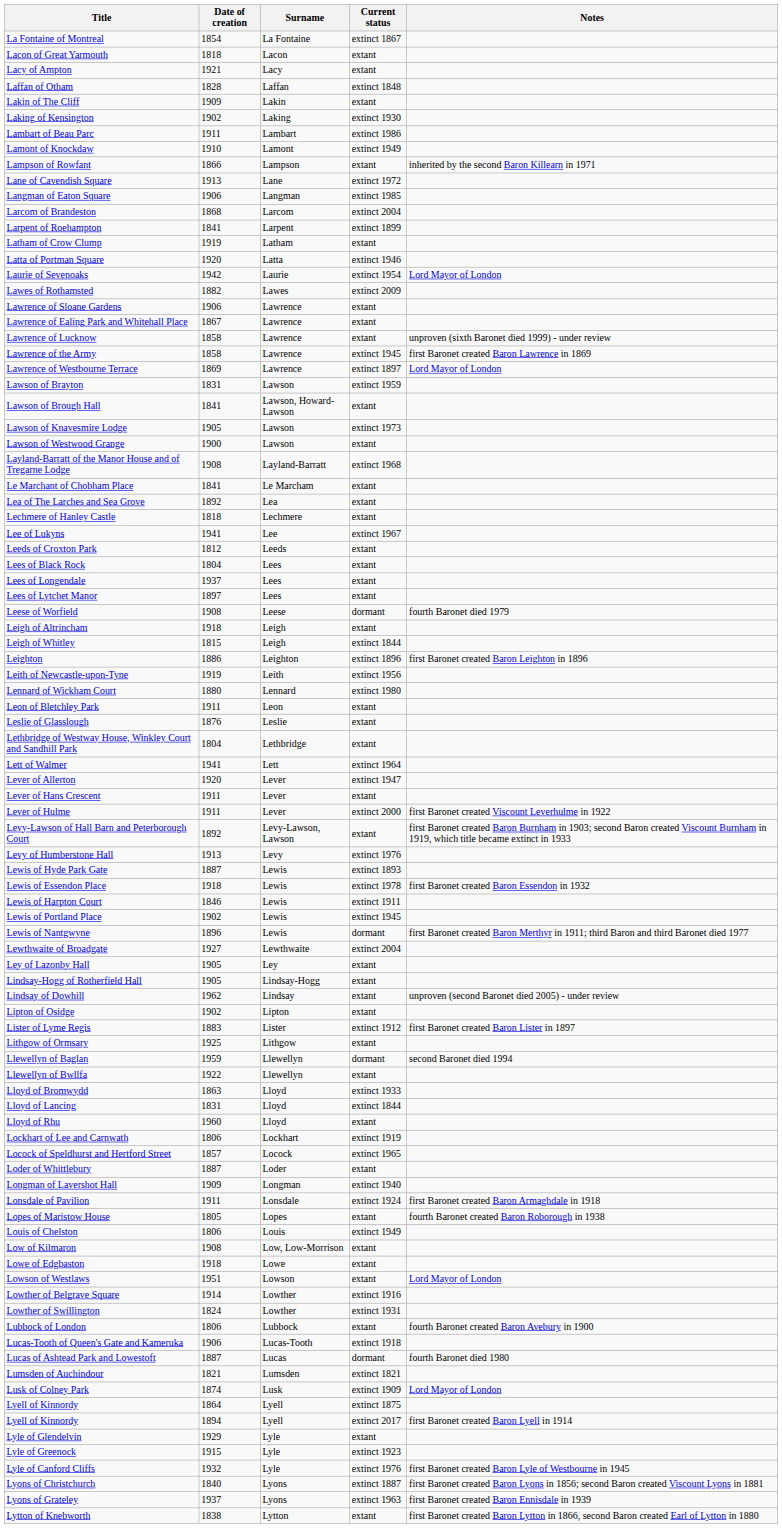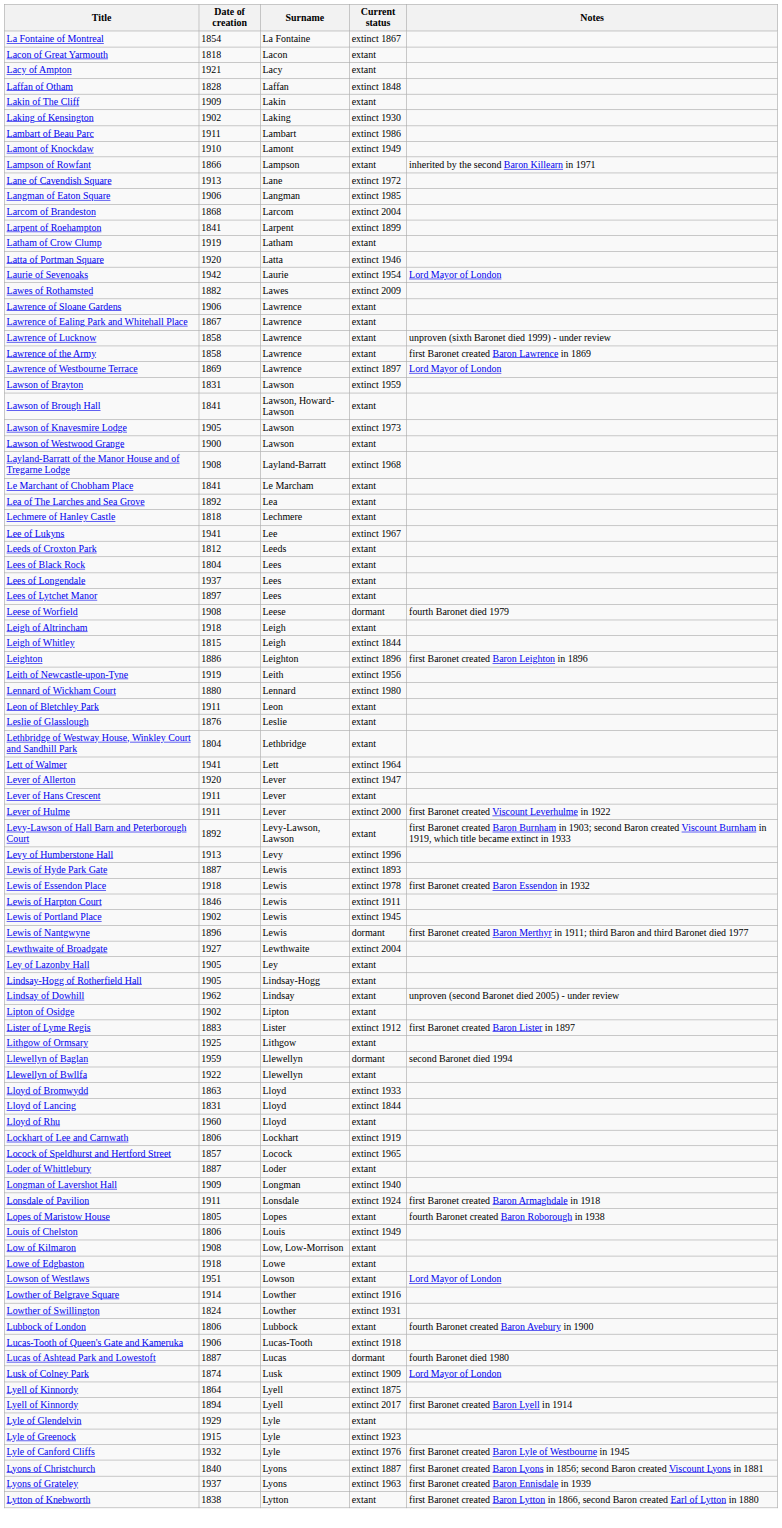Lawrence of the Army | Current status: extinct 1945 -> extant
Levy of Humberstone Hall | Current status: extinct 1976 -> extinct 1996
- row: Lumsden of Auchindour | 1821 | Lumsden | extinct 1821
